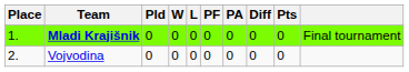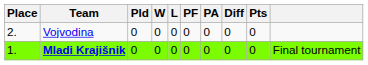rows swapped: Mladi Krajišnik <-> Vojvodina
